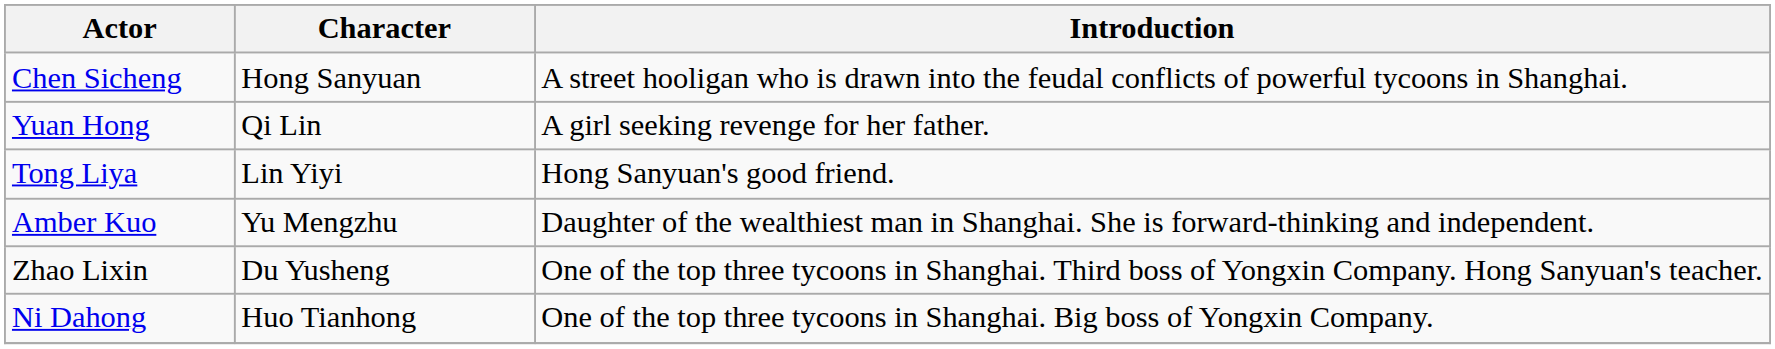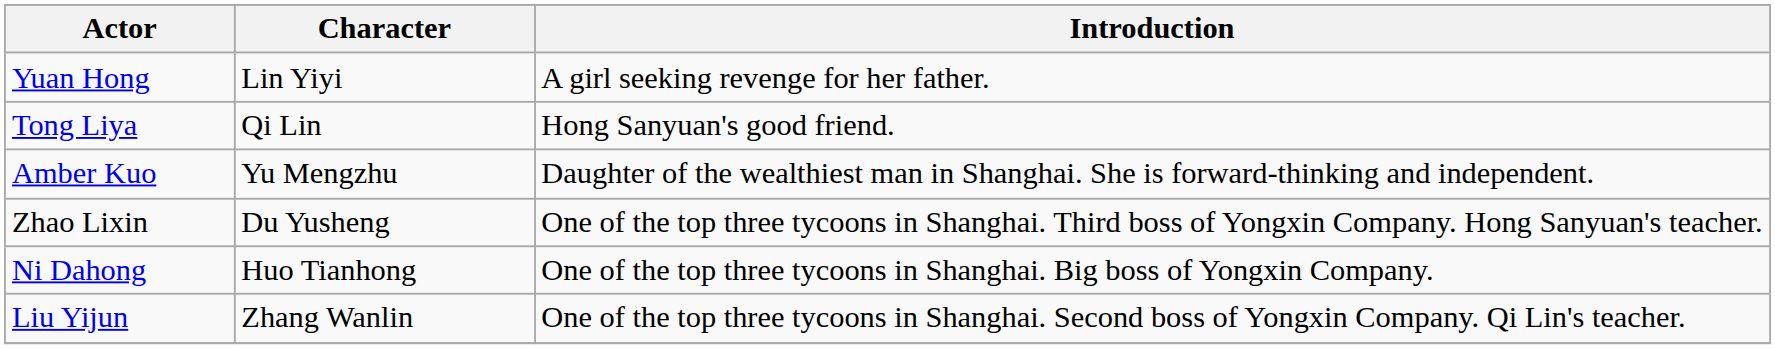- row: Chen Sicheng | Hong Sanyuan | A street hooligan who is drawn into the feudal conflicts of powerful tycoons in Shanghai.
Yuan Hong | Character: Qi Lin -> Lin Yiyi
Tong Liya | Character: Lin Yiyi -> Qi Lin
+ row: Liu Yijun | Zhang Wanlin | One of the top three tycoons in Shanghai. Second boss of Yongxin Company. Qi Lin's teacher.
